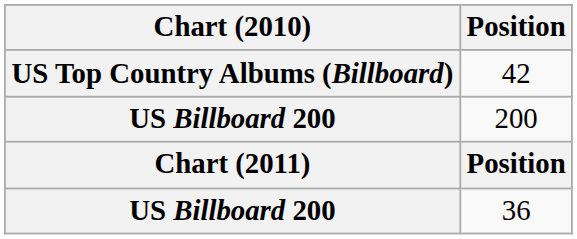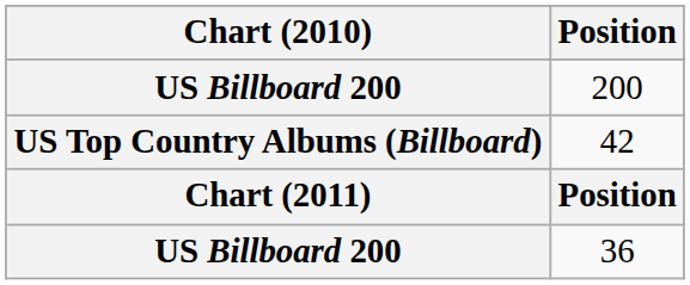rows swapped: 200 <-> 42
